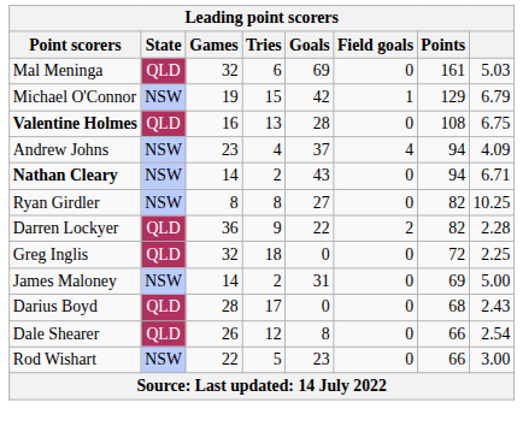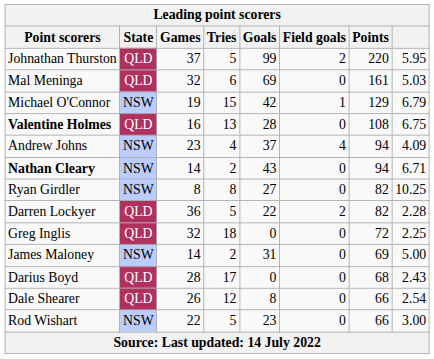+ row: Johnathan Thurston | QLD | 37 | 5 | 99 | 2 | 220 | 5.95
Darren Lockyer | Tries: 9 -> 5
